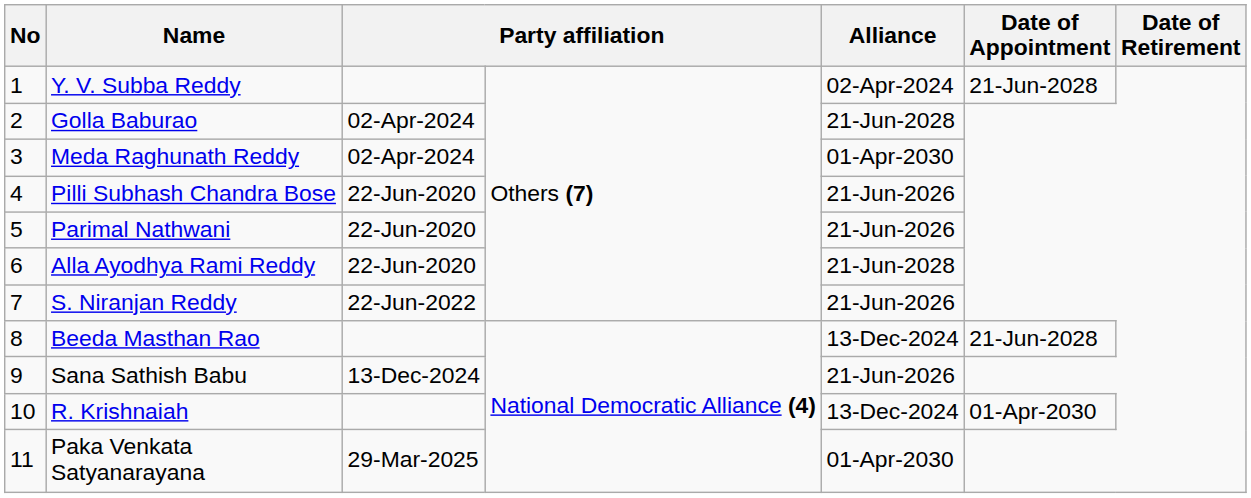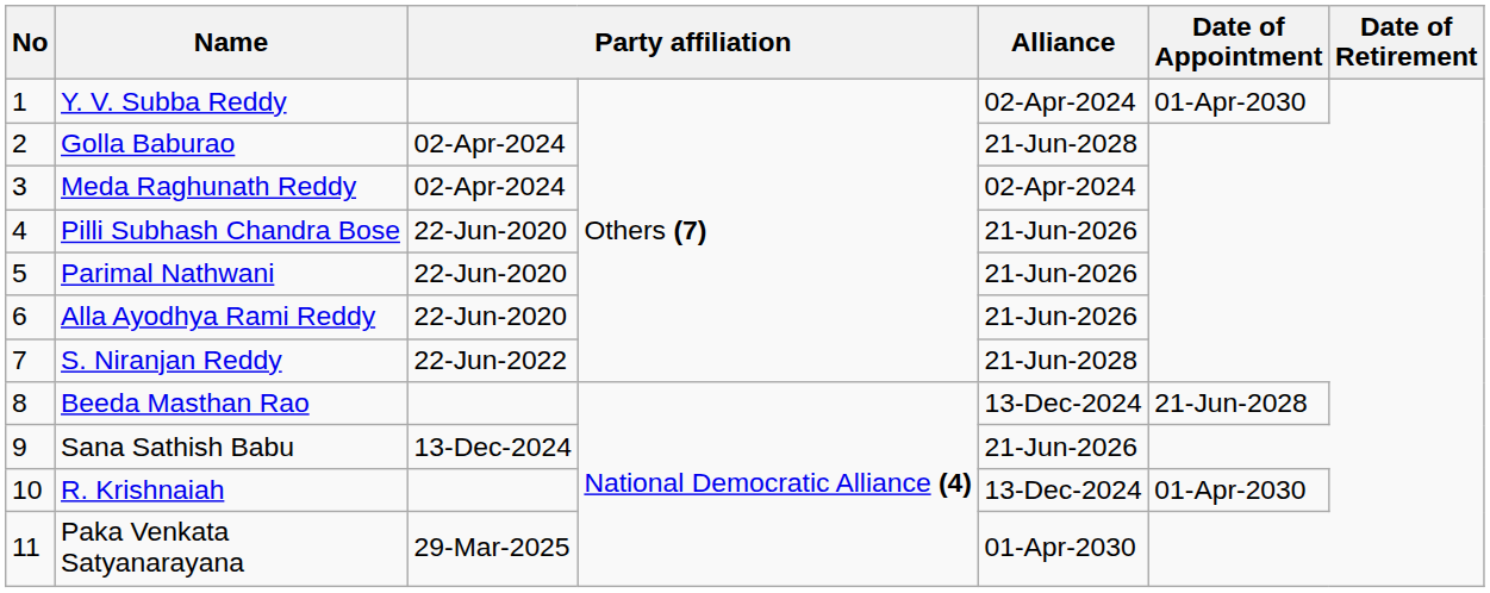Y. V. Subba Reddy | Date of Appointment: 21-Jun-2028 -> 01-Apr-2030
Meda Raghunath Reddy | Alliance: 01-Apr-2030 -> 02-Apr-2024
Alla Ayodhya Rami Reddy | Alliance: 21-Jun-2028 -> 21-Jun-2026
S. Niranjan Reddy | Alliance: 21-Jun-2026 -> 21-Jun-2028
